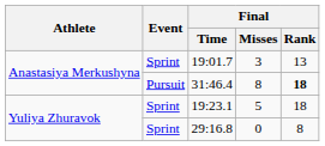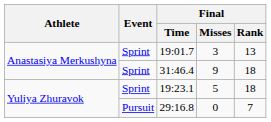31:46.4 | Event: Pursuit -> Sprint
31:46.4 | Final / Misses: 8 -> 9
31:46.4 | Final / Rank: bold -> normal
29:16.8 | Event: Sprint -> Pursuit
29:16.8 | Final / Rank: 8 -> 7
